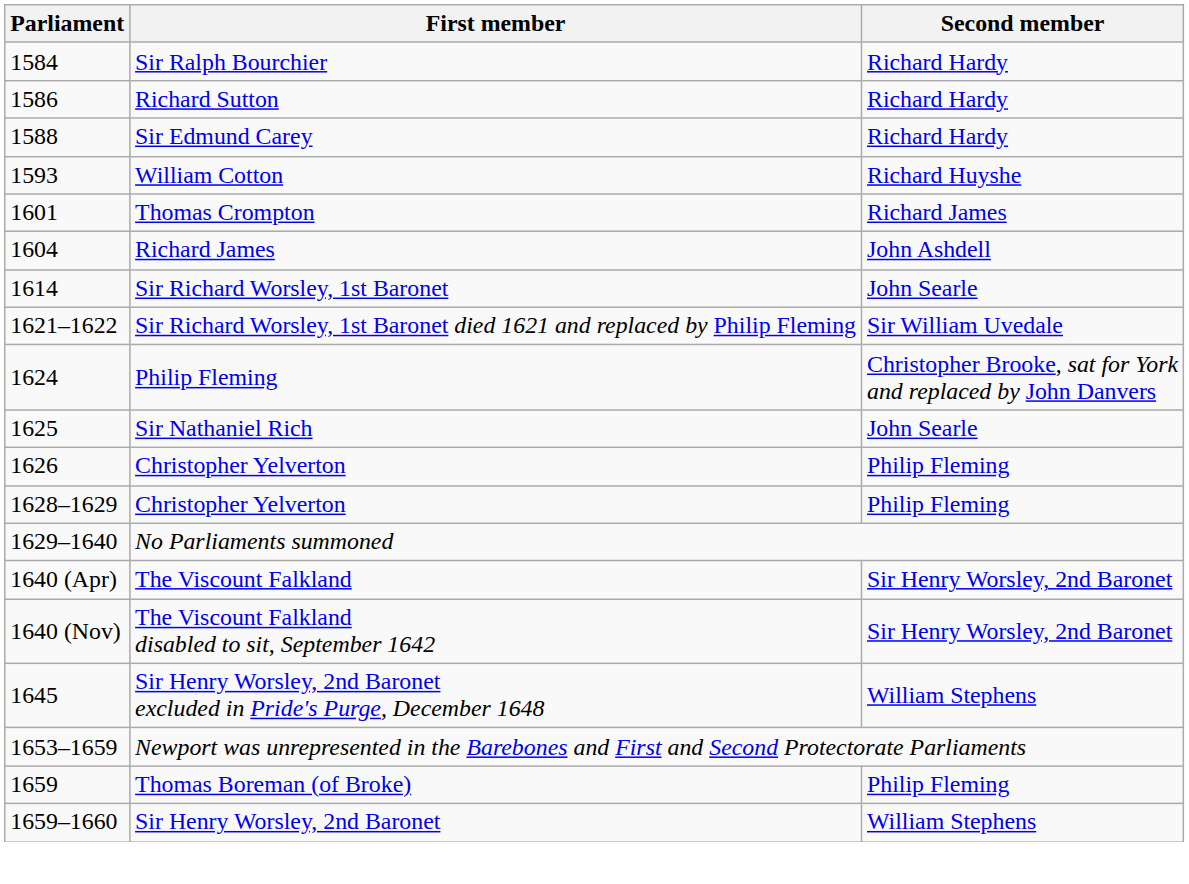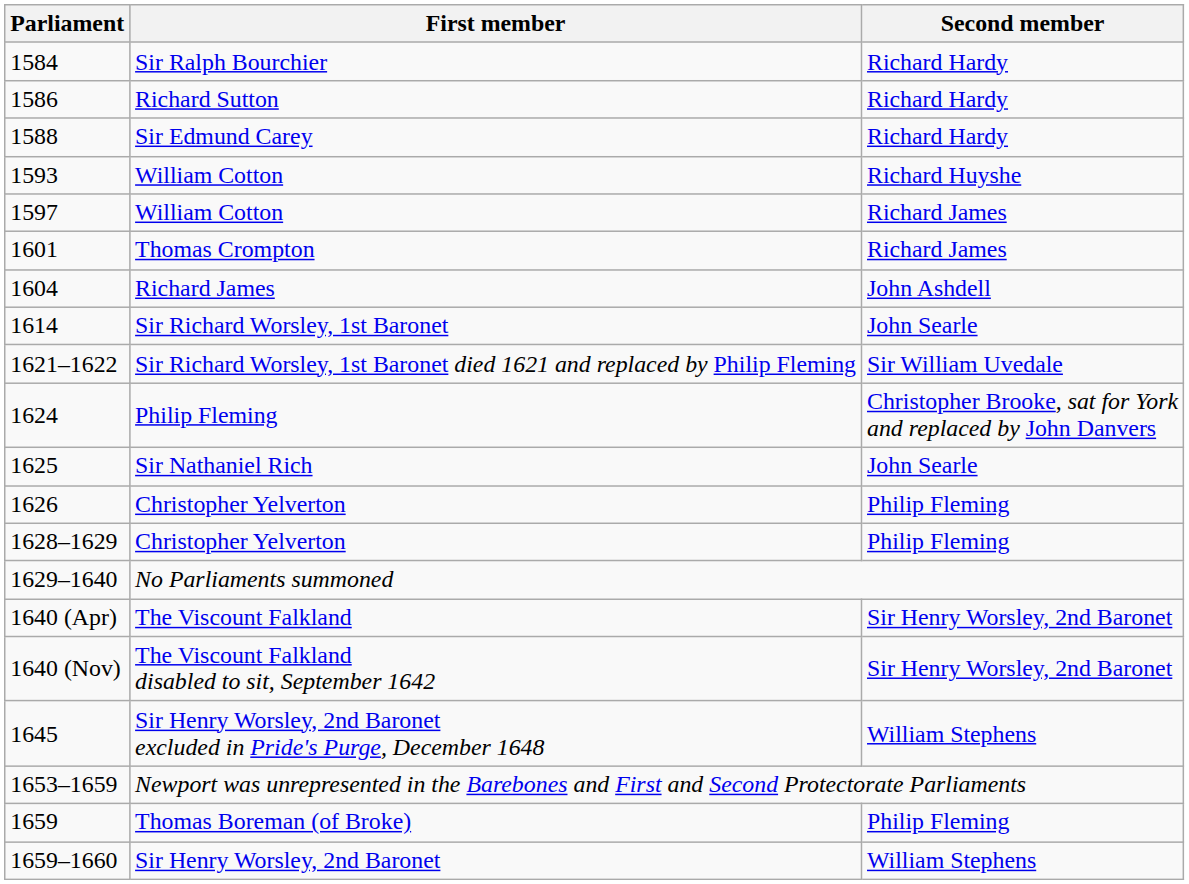+ row: 1597 | William Cotton | Richard James
